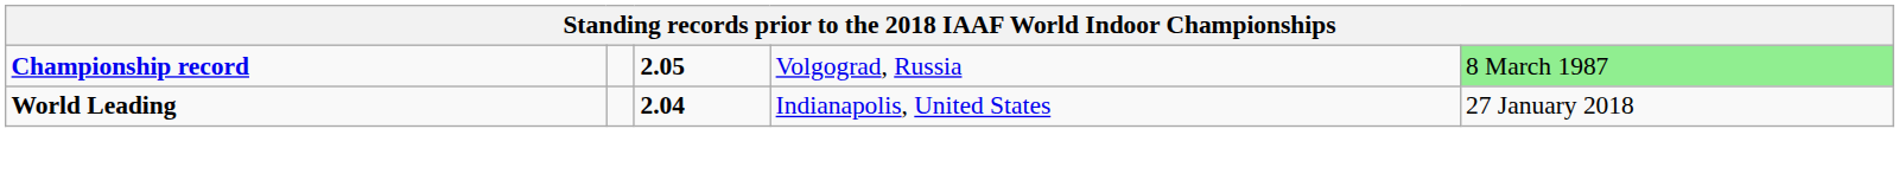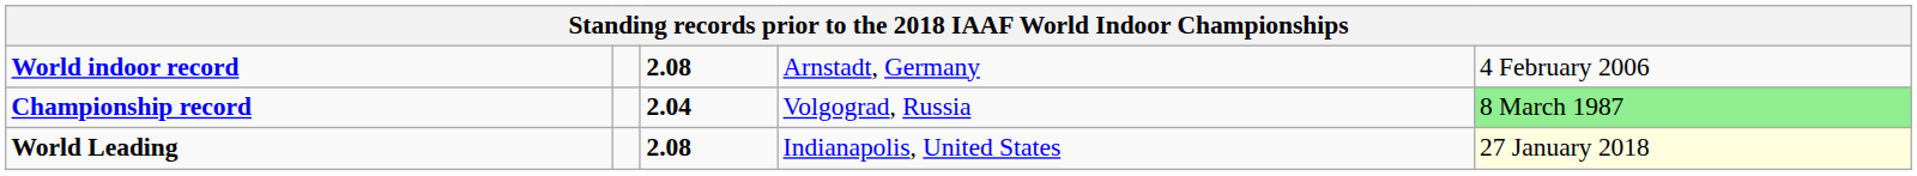+ row: World indoor record | 2.08 | Arnstadt, Germany | 4 February 2006
Championship record | column 3: 2.05 -> 2.04
World Leading | column 3: 2.04 -> 2.08
World Leading | column 5: no background -> lightyellow background
